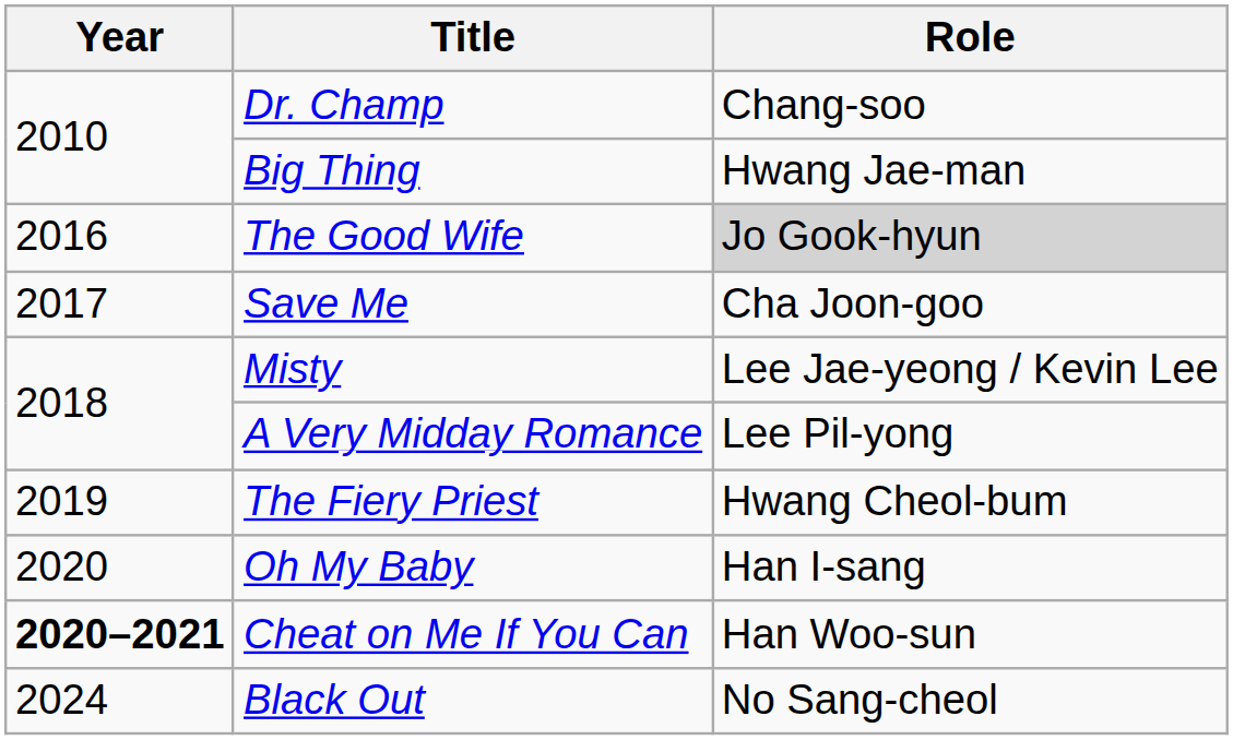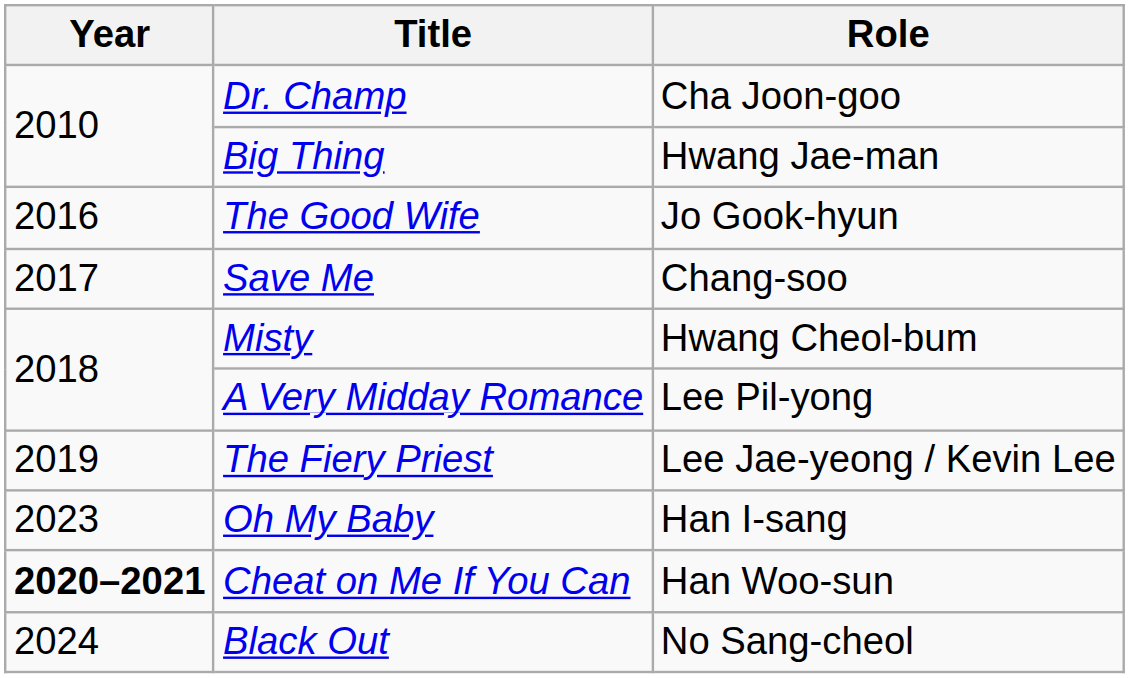Dr. Champ | Role: Chang-soo -> Cha Joon-goo
The Good Wife | Role: lightgrey background -> no background
Save Me | Role: Cha Joon-goo -> Chang-soo
Misty | Role: Lee Jae-yeong / Kevin Lee -> Hwang Cheol-bum
The Fiery Priest | Role: Hwang Cheol-bum -> Lee Jae-yeong / Kevin Lee
Oh My Baby | Year: 2020 -> 2023
